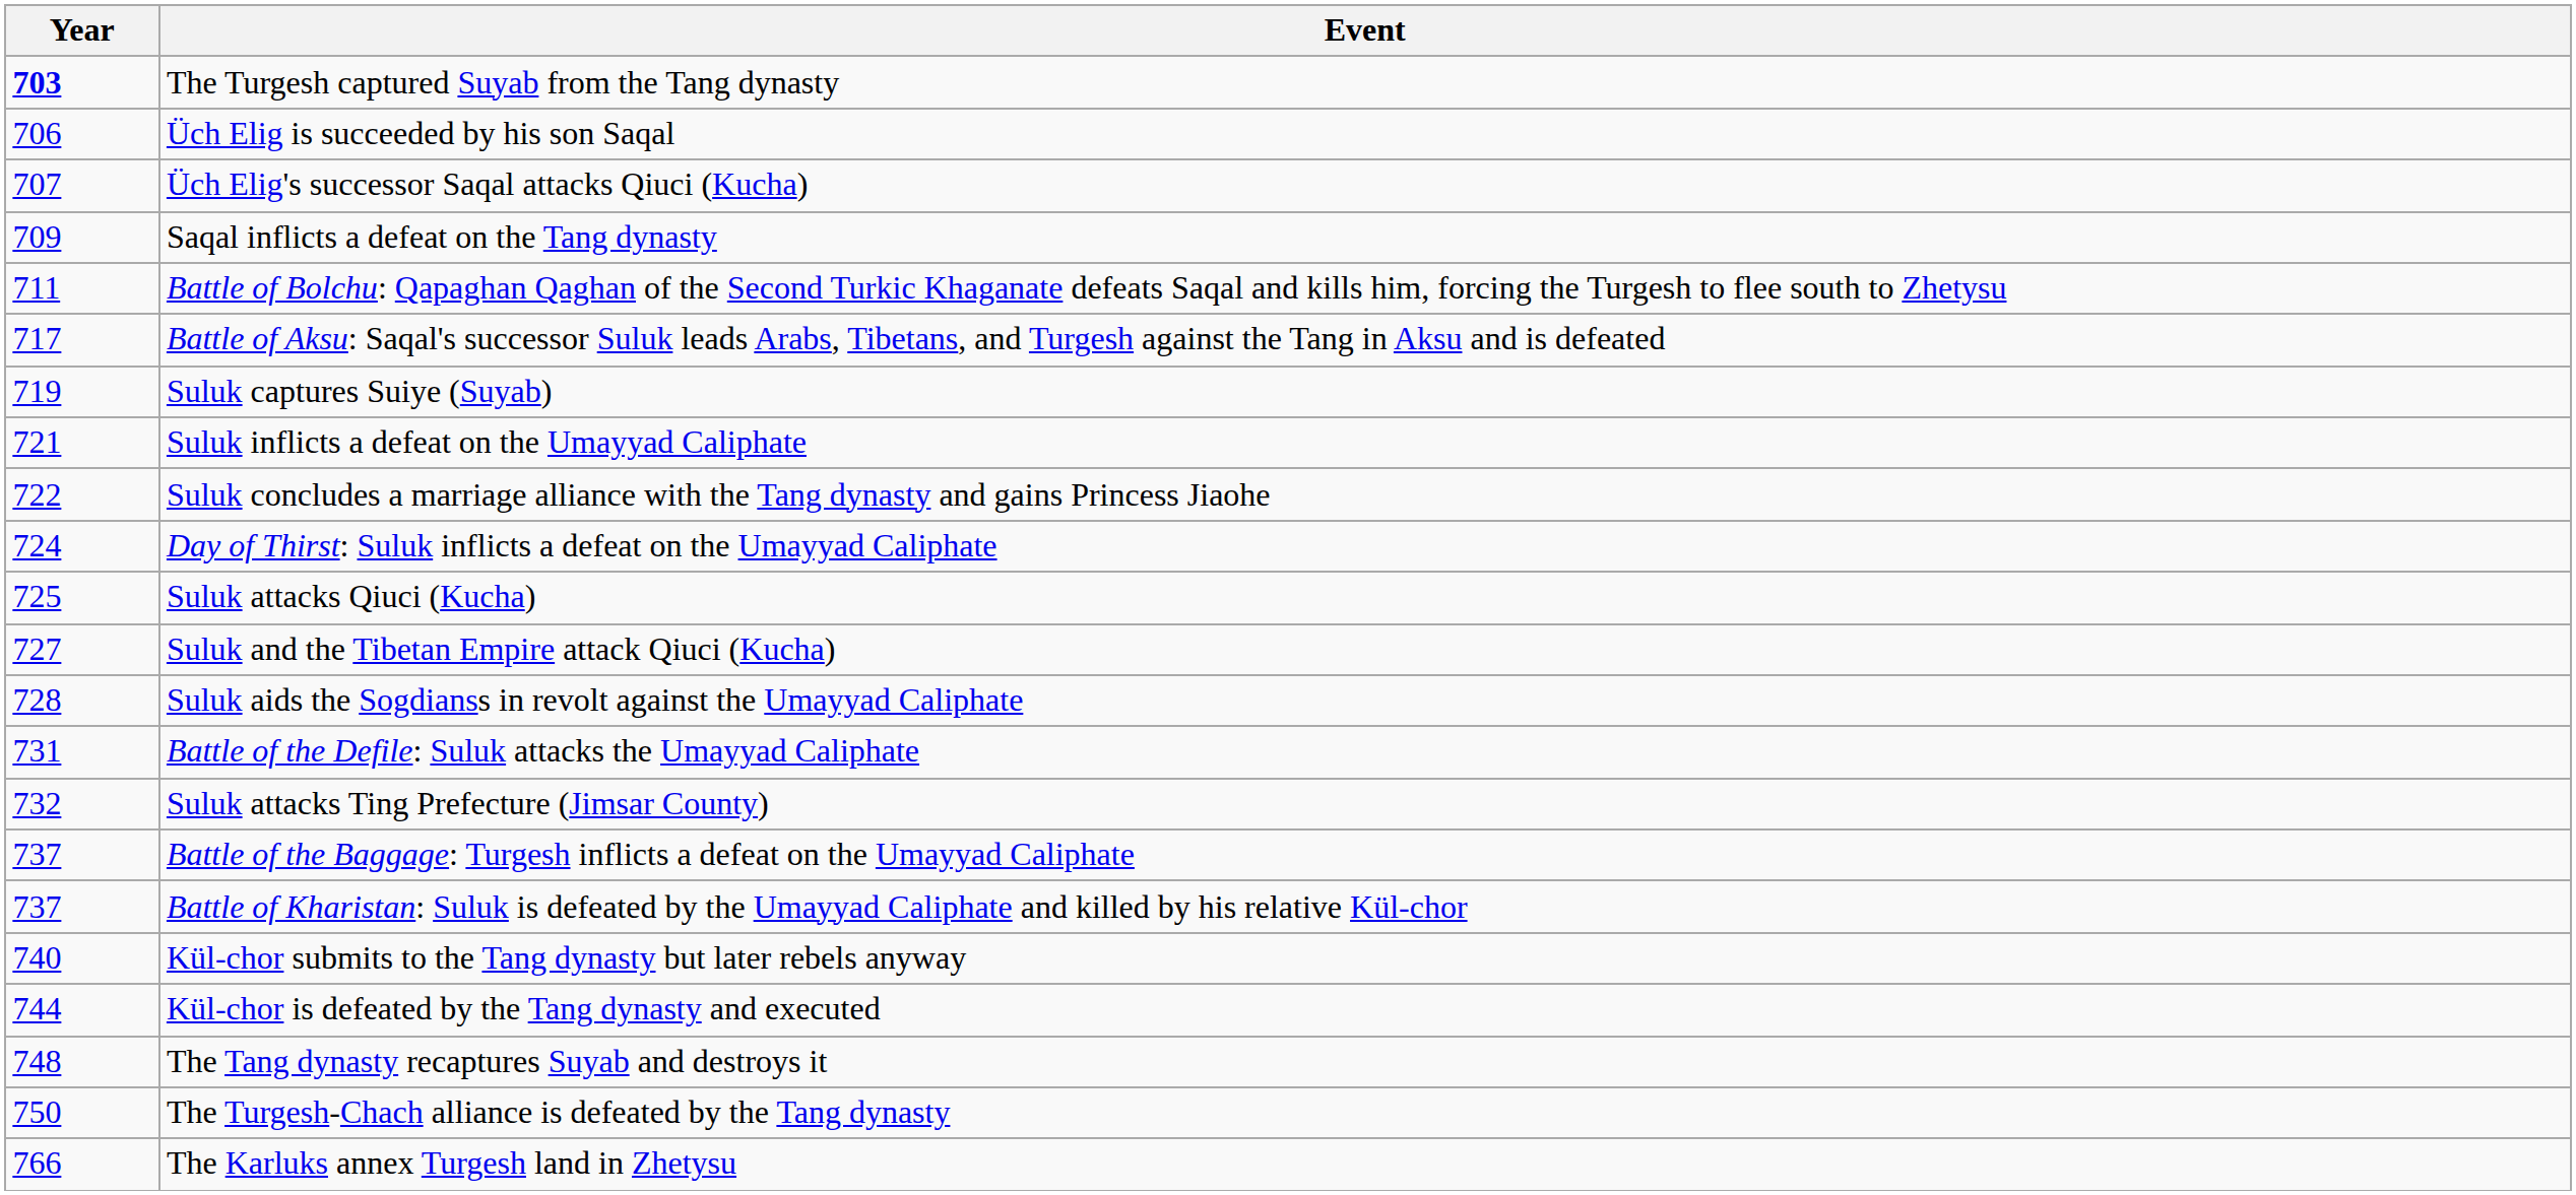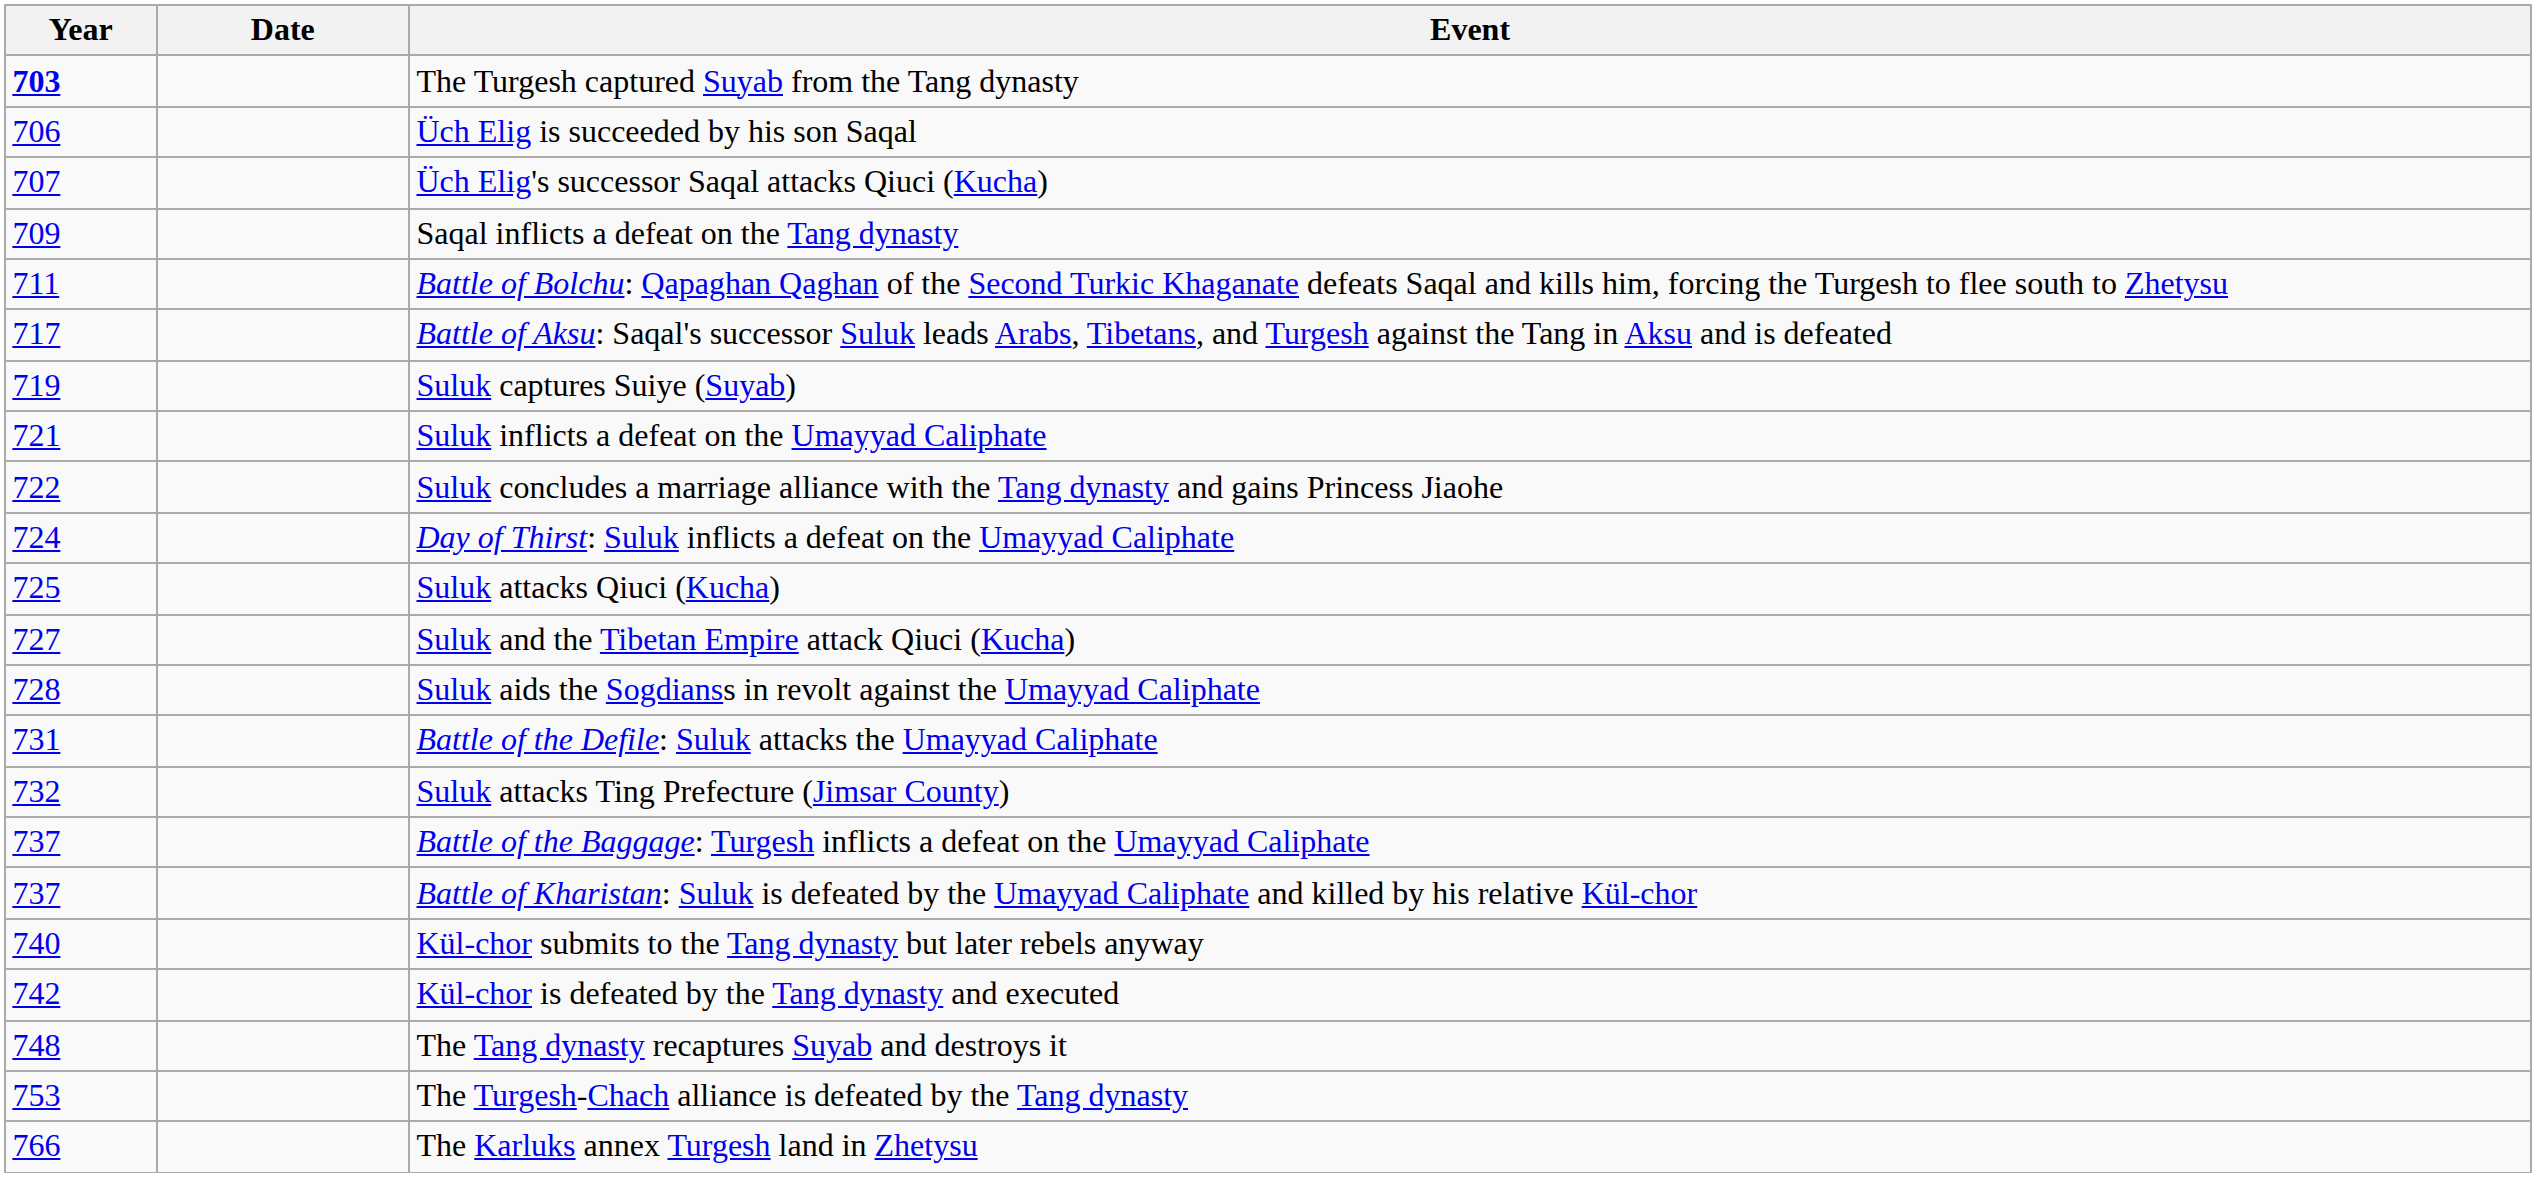+ column: Date
Kül-chor is defeated by the Tang dynasty and executed | Year: 744 -> 742
The Turgesh-Chach alliance is defeated by the Tang dynasty | Year: 750 -> 753
